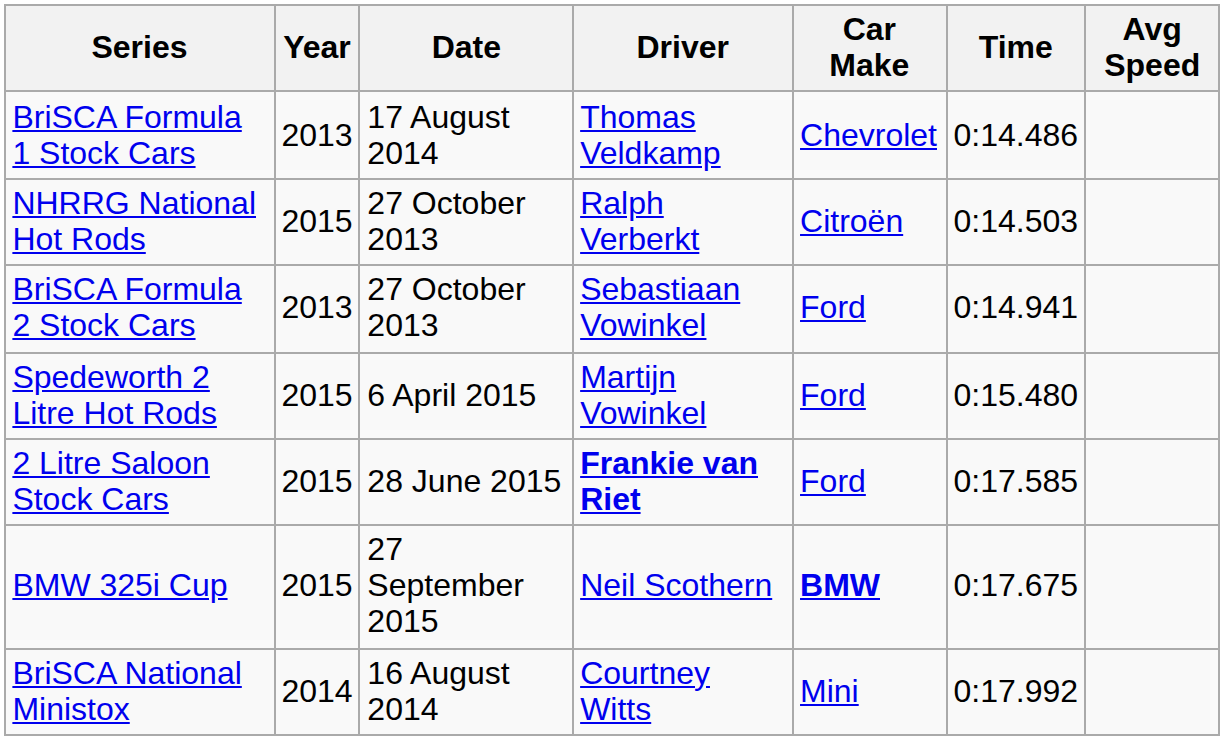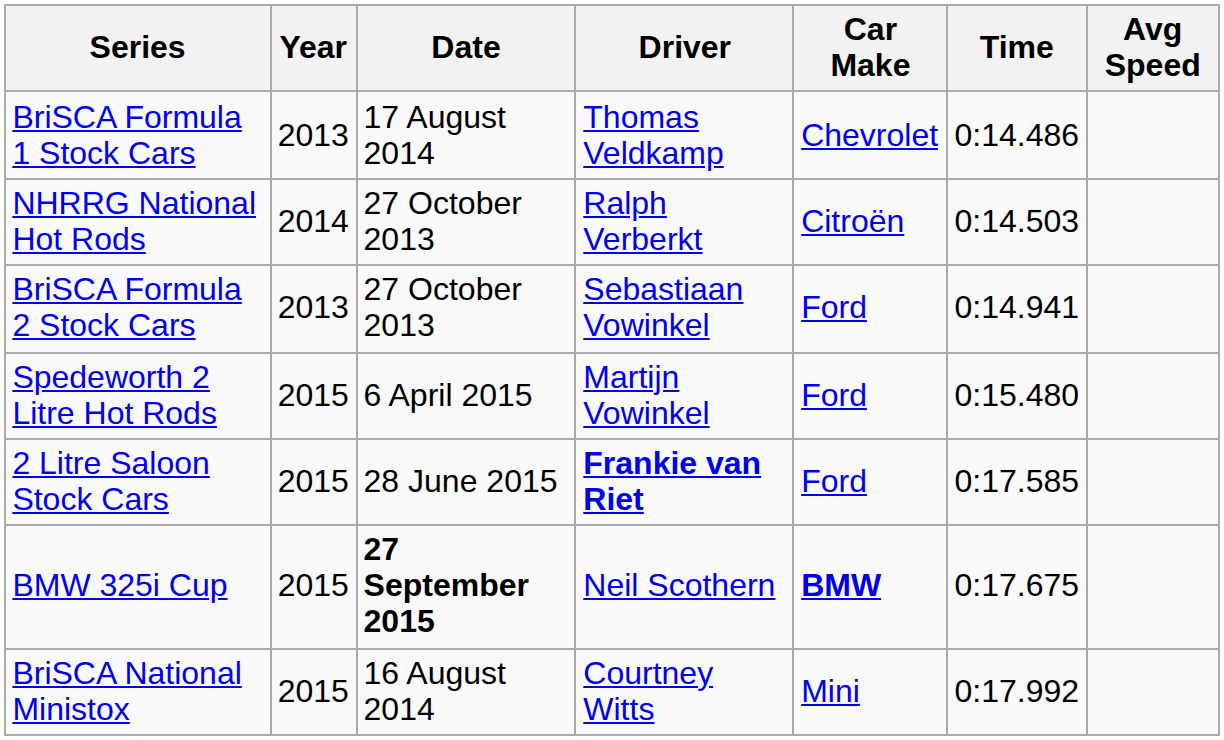NHRRG National Hot Rods | Year: 2015 -> 2014
BMW 325i Cup | Date: normal -> bold
BriSCA National Ministox | Year: 2014 -> 2015
